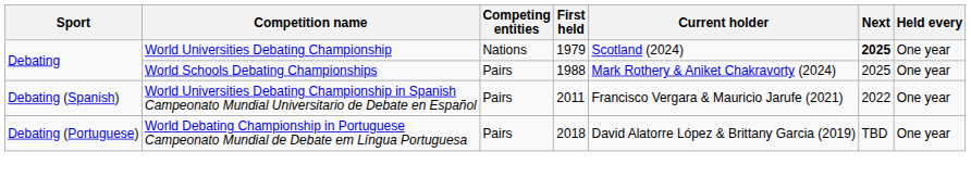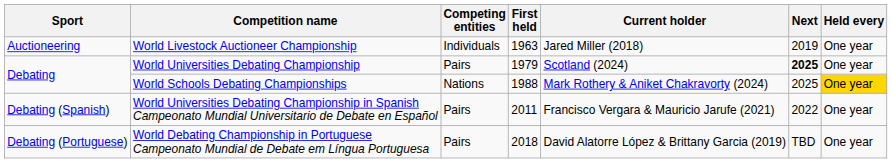+ row: Auctioneering | World Livestock Auctioneer Championship | Individuals | 1963 | Jared Miller (2018) | 2019 | One year
World Universities Debating Championship | Competing entities: Nations -> Pairs
World Schools Debating Championships | Competing entities: Pairs -> Nations
World Schools Debating Championships | Held every: no background -> gold background
